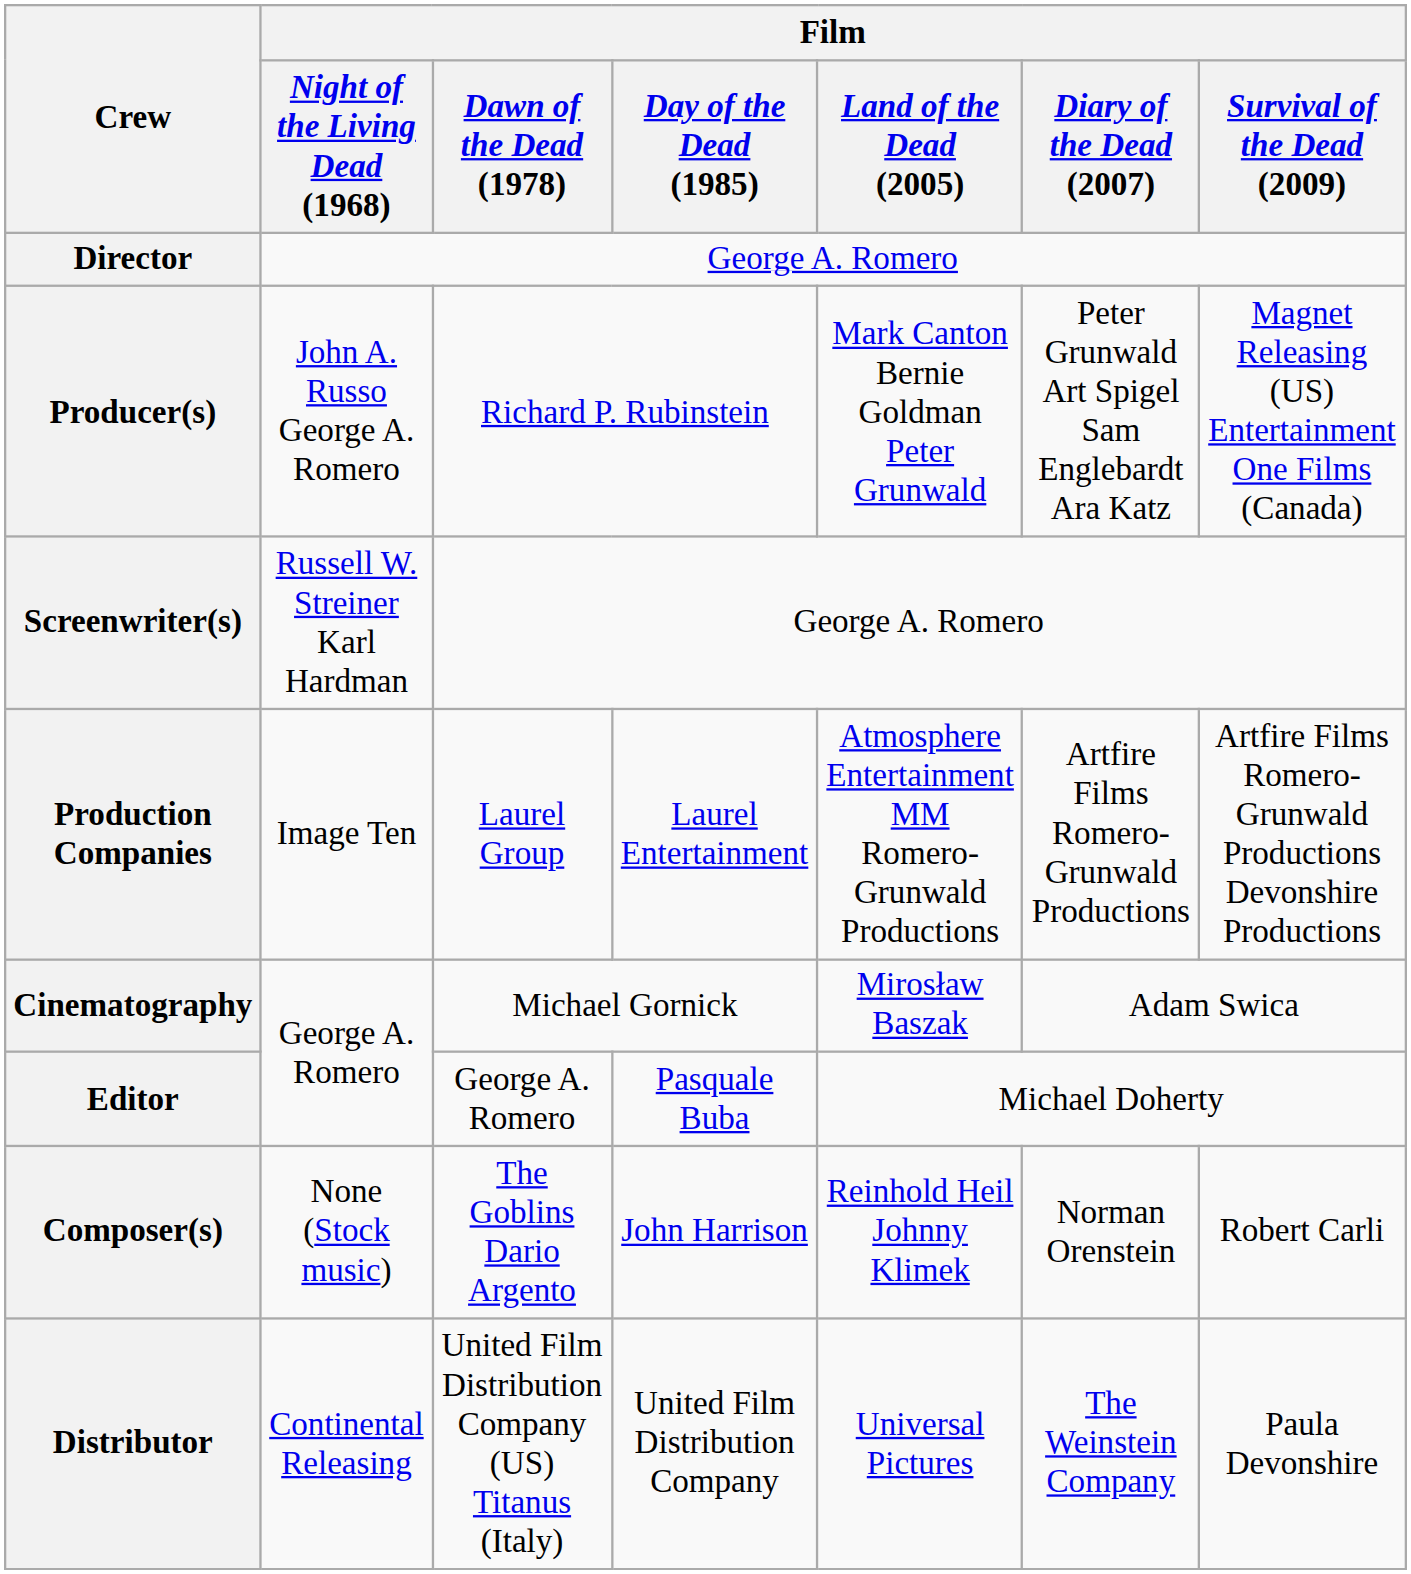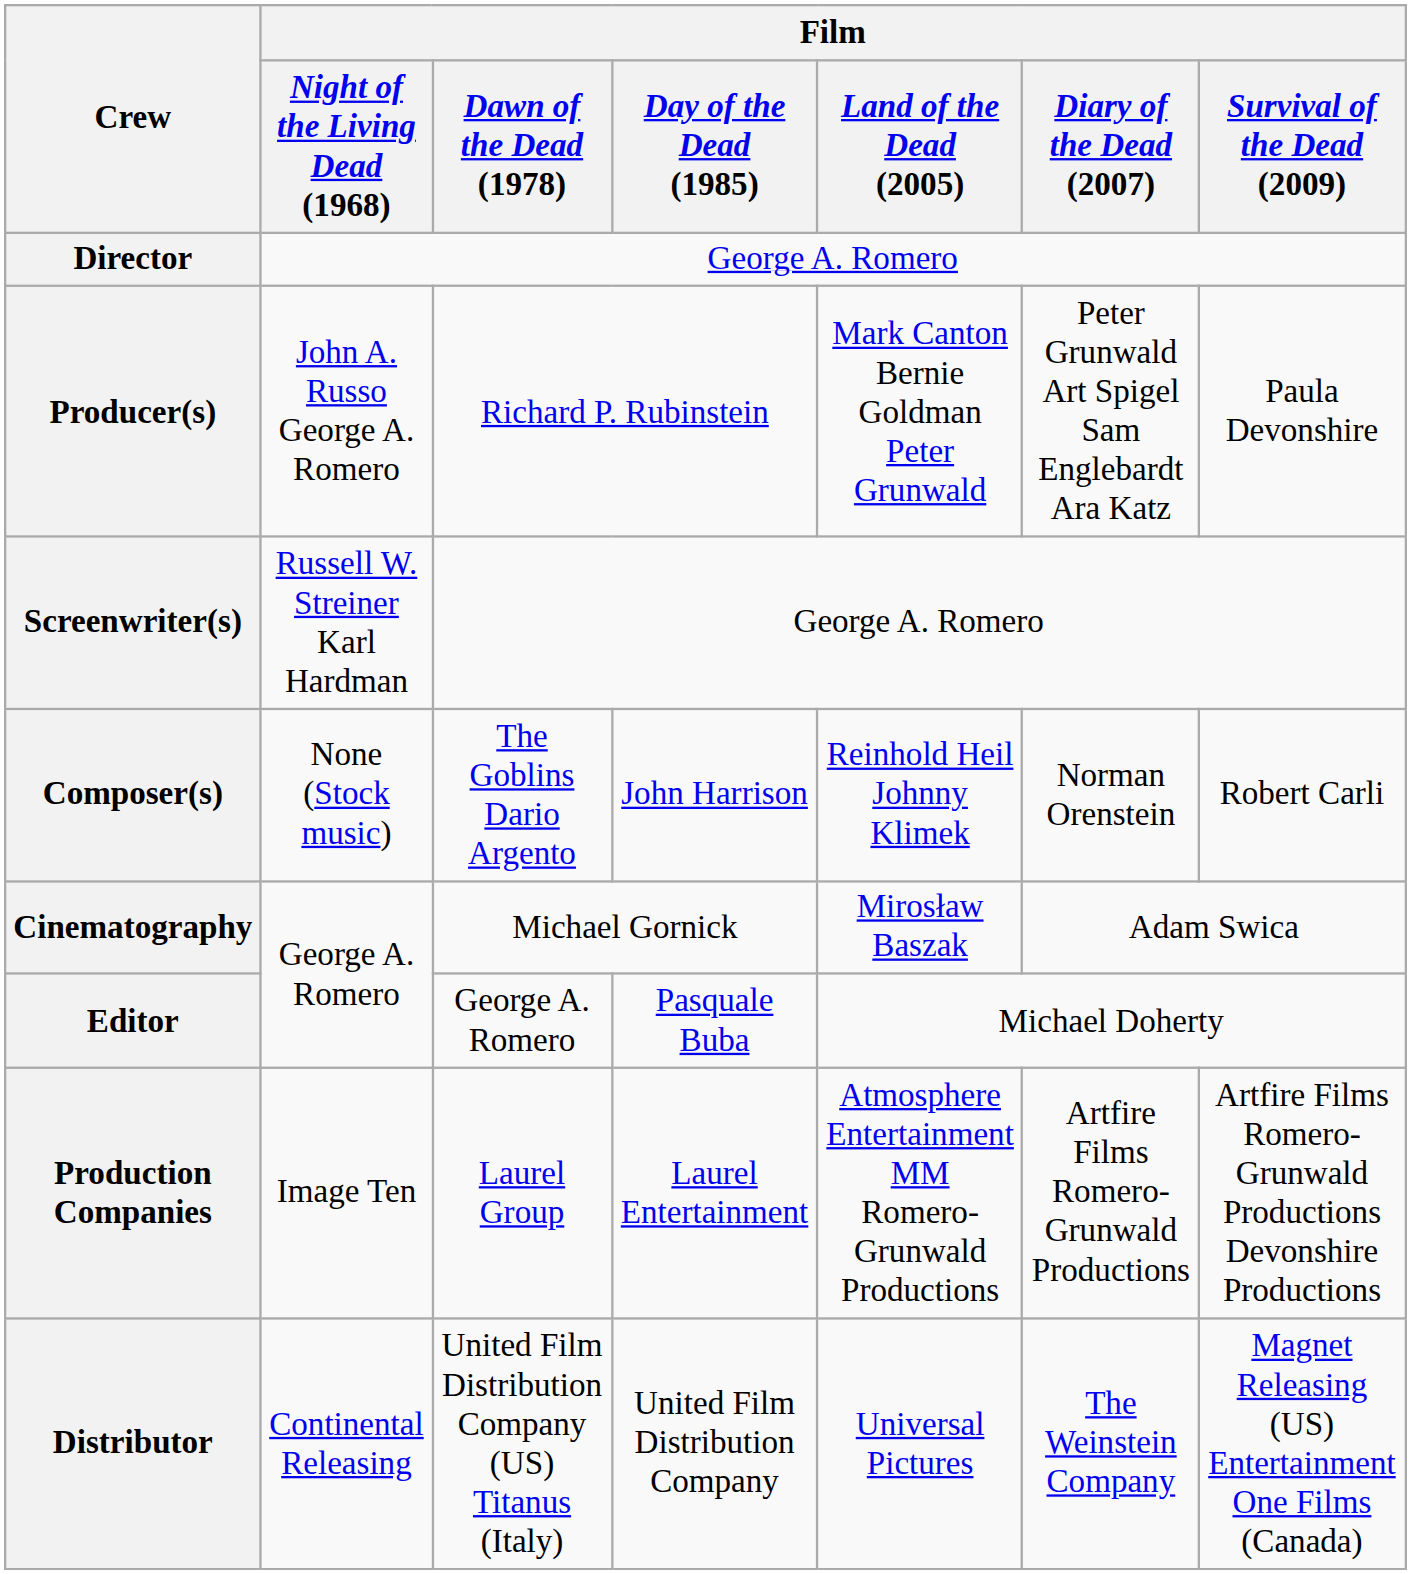Producer(s) | Film / Survival of the Dead (2009): Magnet Releasing (US) Entertainment One Films (Canada) -> Paula Devonshire
rows swapped: Composer(s) <-> Production Companies
Distributor | Film / Survival of the Dead (2009): Paula Devonshire -> Magnet Releasing (US) Entertainment One Films (Canada)
